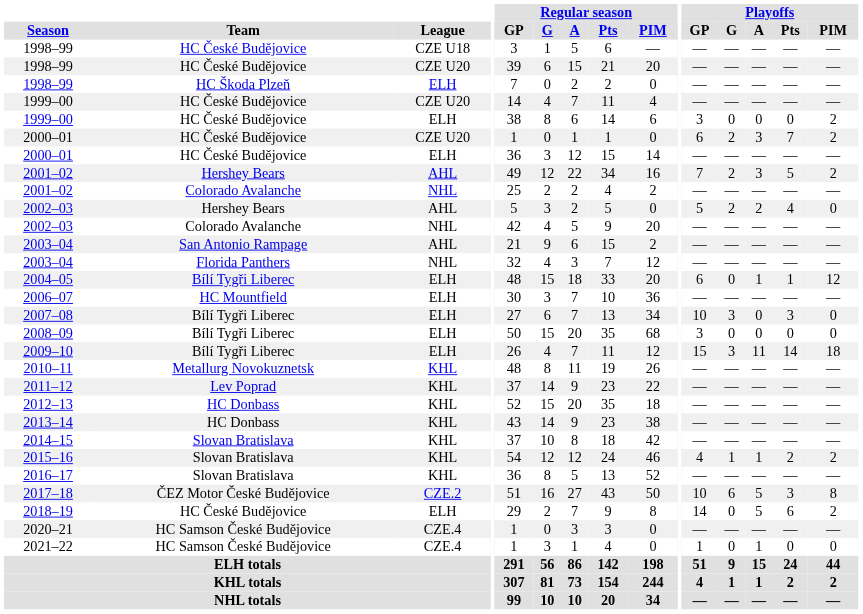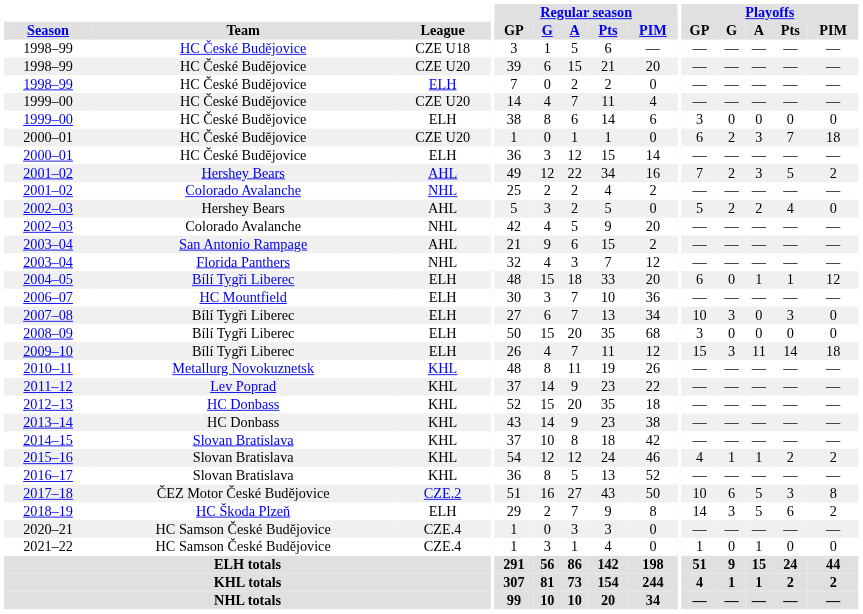1998–99 / ELH | Team: HC Škoda Plzeň -> HC České Budějovice
1999–00 / ELH | Playoffs / PIM: 2 -> 0
2000–01 / CZE U20 | Playoffs / PIM: 2 -> 18
2018–19 | Team: HC České Budějovice -> HC Škoda Plzeň
2018–19 | Playoffs / G: 0 -> 3
